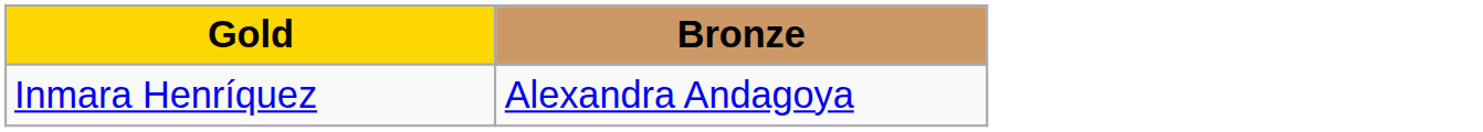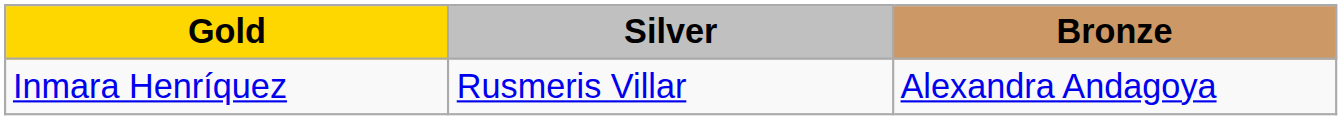+ column: Silver | Rusmeris Villar
